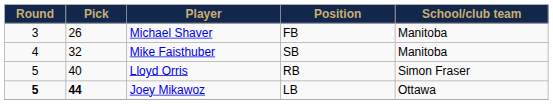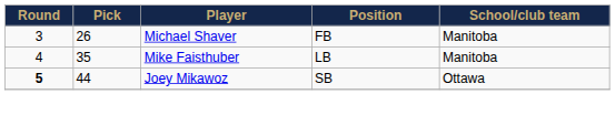Mike Faisthuber | Pick: 32 -> 35
Mike Faisthuber | Position: SB -> LB
- row: 5 | 40 | Lloyd Orris | RB | Simon Fraser
Joey Mikawoz | Pick: bold -> normal
Joey Mikawoz | Position: LB -> SB
